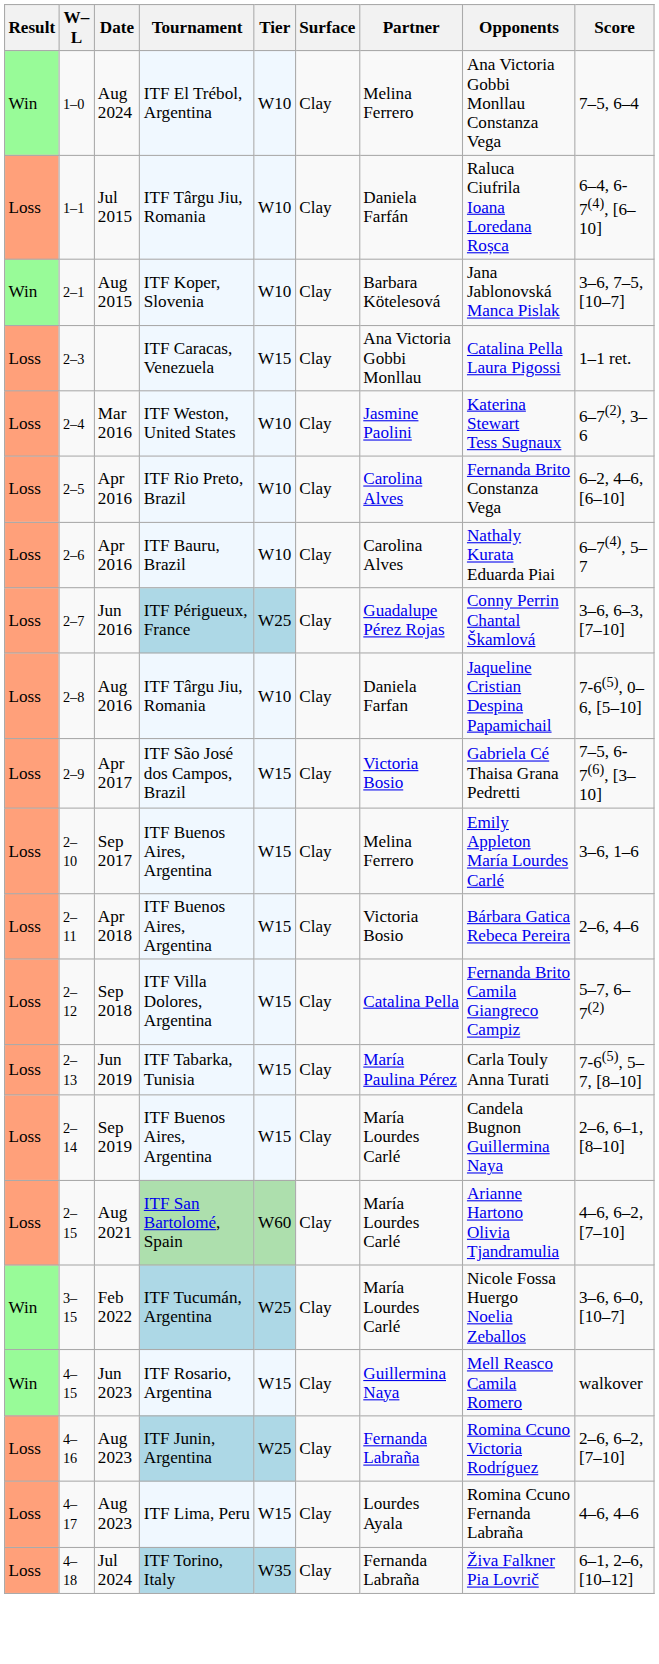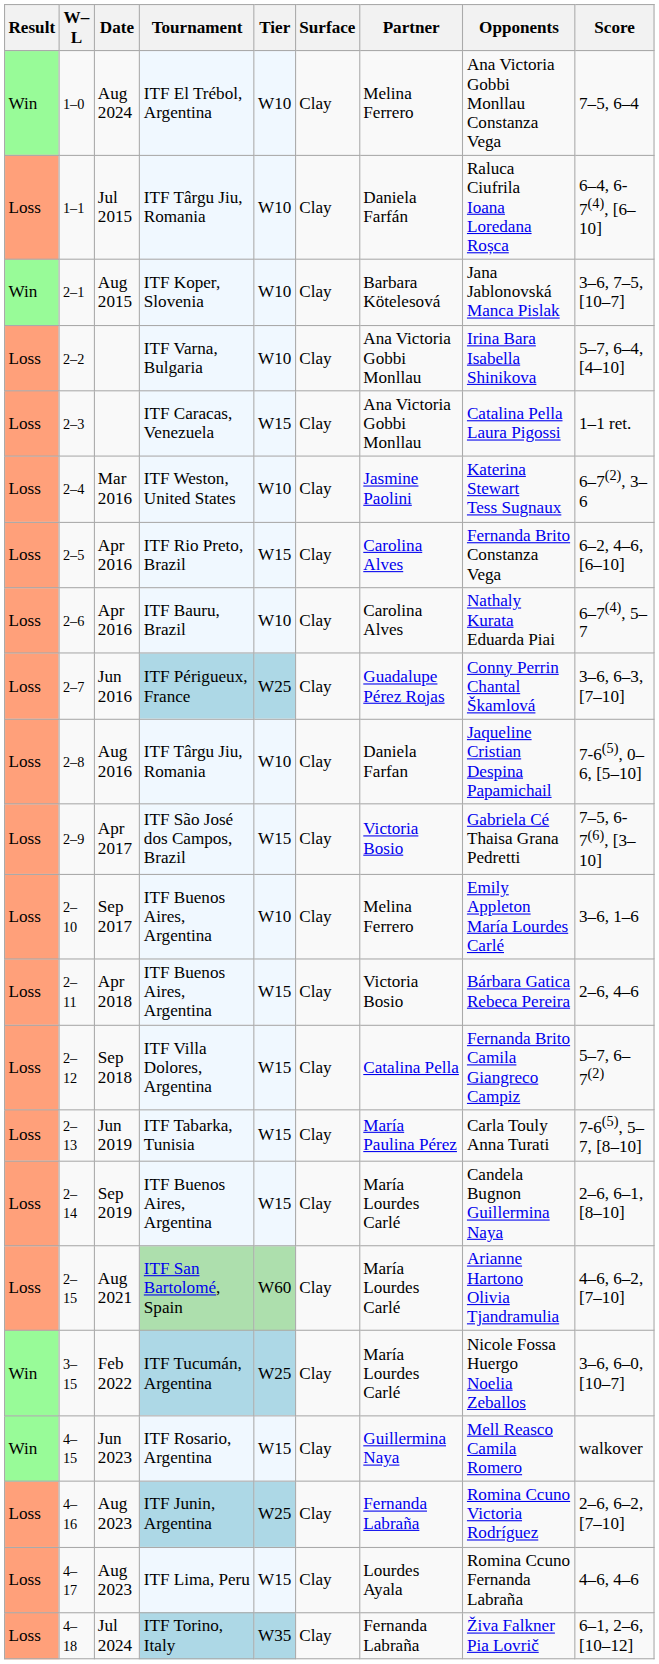+ row: Loss | 2–2 | ITF Varna, Bulgaria | W10 | Clay | Ana Victoria Gobbi Monllau | Irina Bara Isabella Shinikova | 5–7, 6–4, [4–10]
2–5 | Tier: W10 -> W15
2–10 | Tier: W15 -> W10
